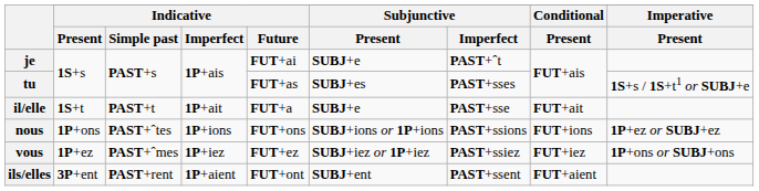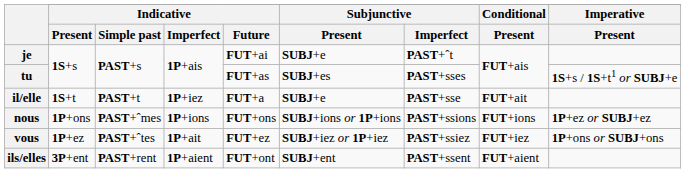il/elle | Indicative / Imperfect: 1P+ait -> 1P+iez
nous | Indicative / Simple past: PAST+ˆtes -> PAST+ˆmes
vous | Indicative / Simple past: PAST+ˆmes -> PAST+ˆtes
vous | Indicative / Imperfect: 1P+iez -> 1P+ait
